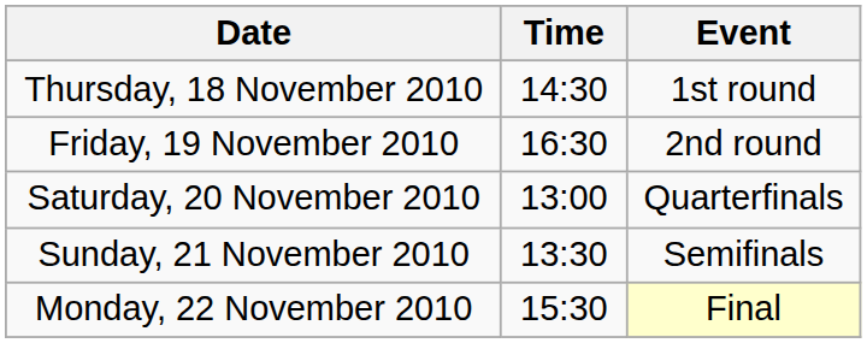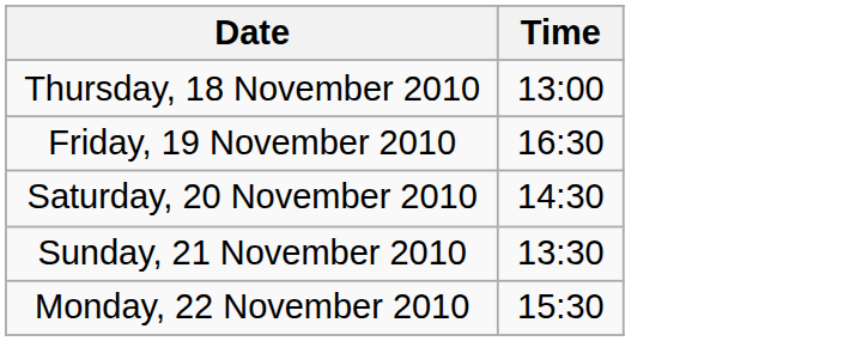- column: Event | 1st round | 2nd round | Quarterfinals | Semifinals | Final
Thursday, 18 November 2010 | Time: 14:30 -> 13:00
Saturday, 20 November 2010 | Time: 13:00 -> 14:30
